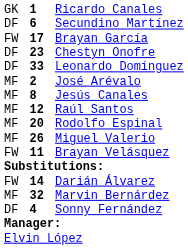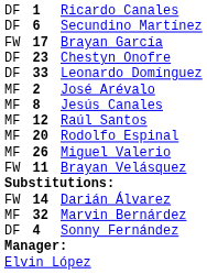Ricardo Canales | column 1: GK -> DF
